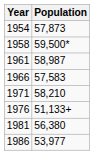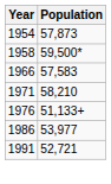- row: 1961 | 58,987
- row: 1981 | 56,380
+ row: 1991 | 52,721
